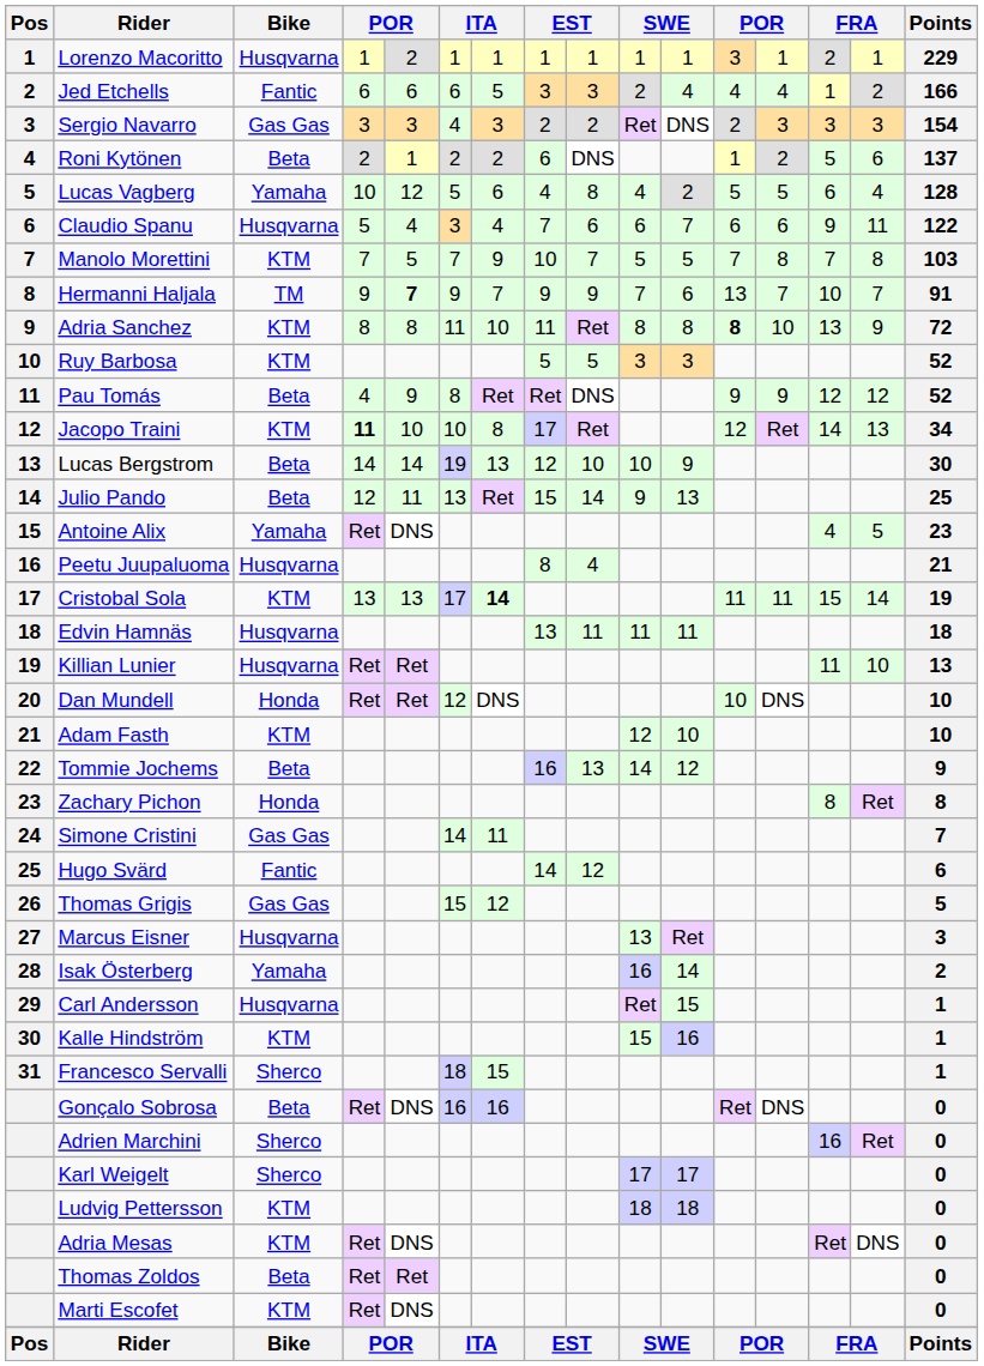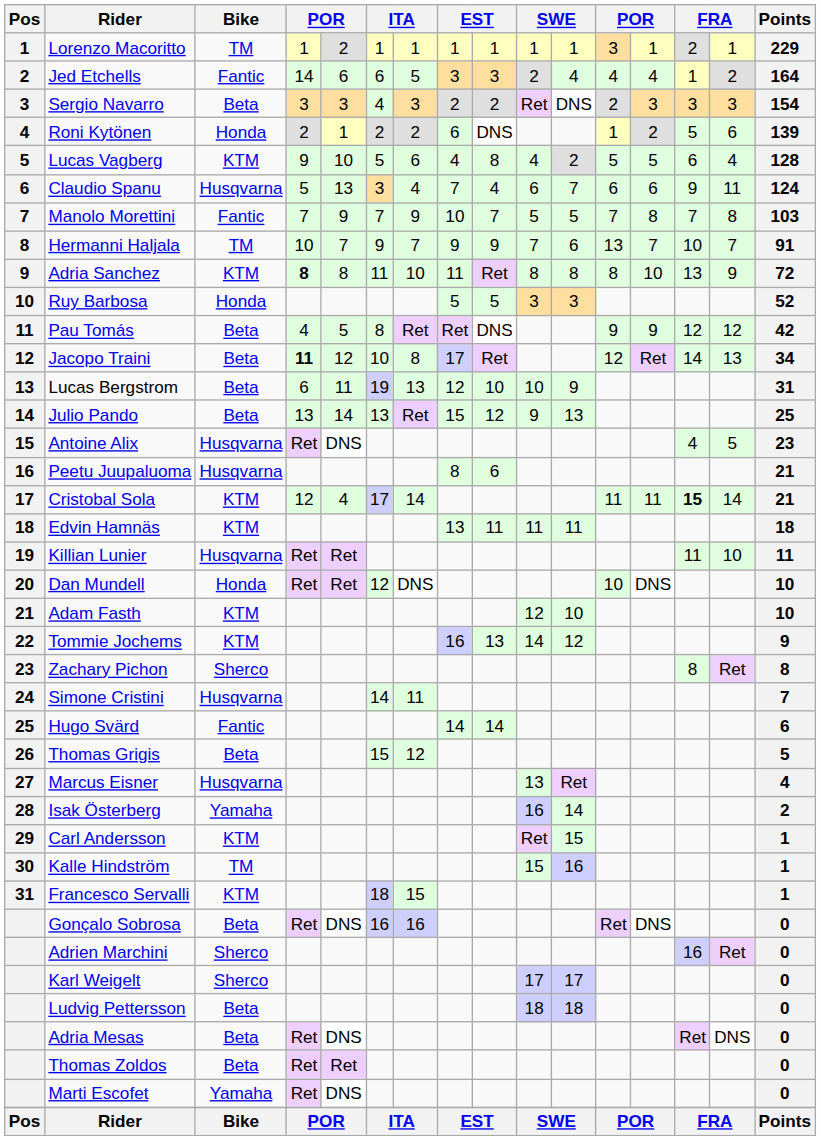Lorenzo Macoritto | Bike: Husqvarna -> TM
Jed Etchells | column 4: 6 -> 14
Jed Etchells | Points: 166 -> 164
Sergio Navarro | Bike: Gas Gas -> Beta
Roni Kytönen | Bike: Beta -> Honda
Roni Kytönen | Points: 137 -> 139
Lucas Vagberg | Bike: Yamaha -> KTM
Lucas Vagberg | column 4: 10 -> 9
Lucas Vagberg | column 5: 12 -> 10
Claudio Spanu | column 5: 4 -> 13
Claudio Spanu | column 9: 6 -> 4
Claudio Spanu | Points: 122 -> 124
Manolo Morettini | Bike: KTM -> Fantic
Manolo Morettini | column 5: 5 -> 9
Hermanni Haljala | column 4: 9 -> 10
Hermanni Haljala | column 5: bold -> normal
Adria Sanchez | column 4: normal -> bold
Adria Sanchez | column 12: bold -> normal
Ruy Barbosa | Bike: KTM -> Honda
Pau Tomás | column 5: 9 -> 5
Pau Tomás | Points: 52 -> 42
Jacopo Traini | Bike: KTM -> Beta
Jacopo Traini | column 5: 10 -> 12
Lucas Bergstrom | column 4: 14 -> 6
Lucas Bergstrom | column 5: 14 -> 11
Lucas Bergstrom | Points: 30 -> 31
Julio Pando | column 4: 12 -> 13
Julio Pando | column 5: 11 -> 14
Julio Pando | column 9: 14 -> 12
Antoine Alix | Bike: Yamaha -> Husqvarna
Peetu Juupaluoma | column 9: 4 -> 6
Cristobal Sola | column 4: 13 -> 12
Cristobal Sola | column 5: 13 -> 4
Cristobal Sola | column 7: bold -> normal
Cristobal Sola | column 14: normal -> bold
Cristobal Sola | Points: 19 -> 21
Edvin Hamnäs | Bike: Husqvarna -> KTM
Killian Lunier | Points: 13 -> 11
Tommie Jochems | Bike: Beta -> KTM
Zachary Pichon | Bike: Honda -> Sherco
Simone Cristini | Bike: Gas Gas -> Husqvarna
Hugo Svärd | column 9: 12 -> 14
Thomas Grigis | Bike: Gas Gas -> Beta
Marcus Eisner | Points: 3 -> 4
Carl Andersson | Bike: Husqvarna -> KTM
Kalle Hindström | Bike: KTM -> TM
Francesco Servalli | Bike: Sherco -> KTM
Ludvig Pettersson | Bike: KTM -> Beta
Adria Mesas | Bike: KTM -> Beta
Marti Escofet | Bike: KTM -> Yamaha
